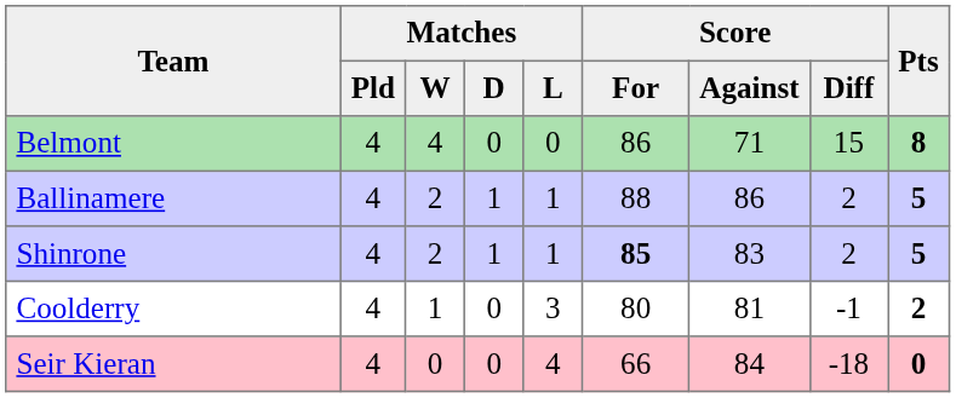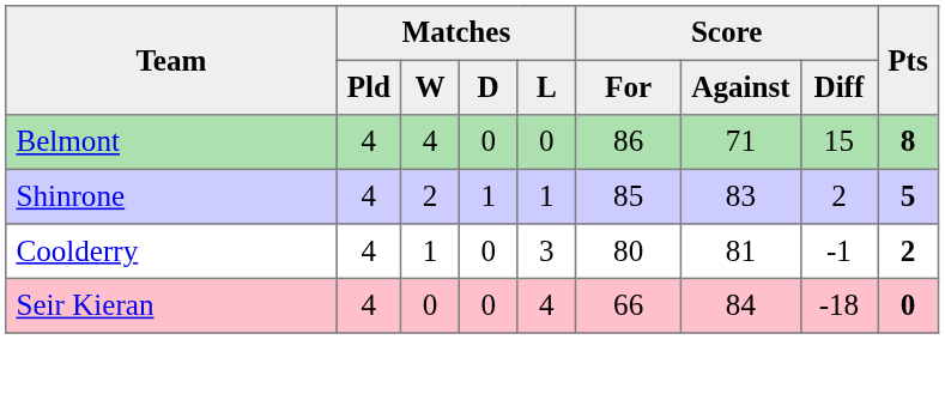- row: Ballinamere | 4 | 2 | 1 | 1 | 88 | 86 | 2 | 5
Shinrone | Score / For: bold -> normal
